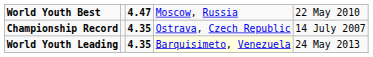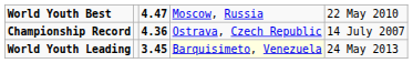Championship Record | column 3: 4.35 -> 4.36
World Youth Leading | column 3: 4.35 -> 3.45
